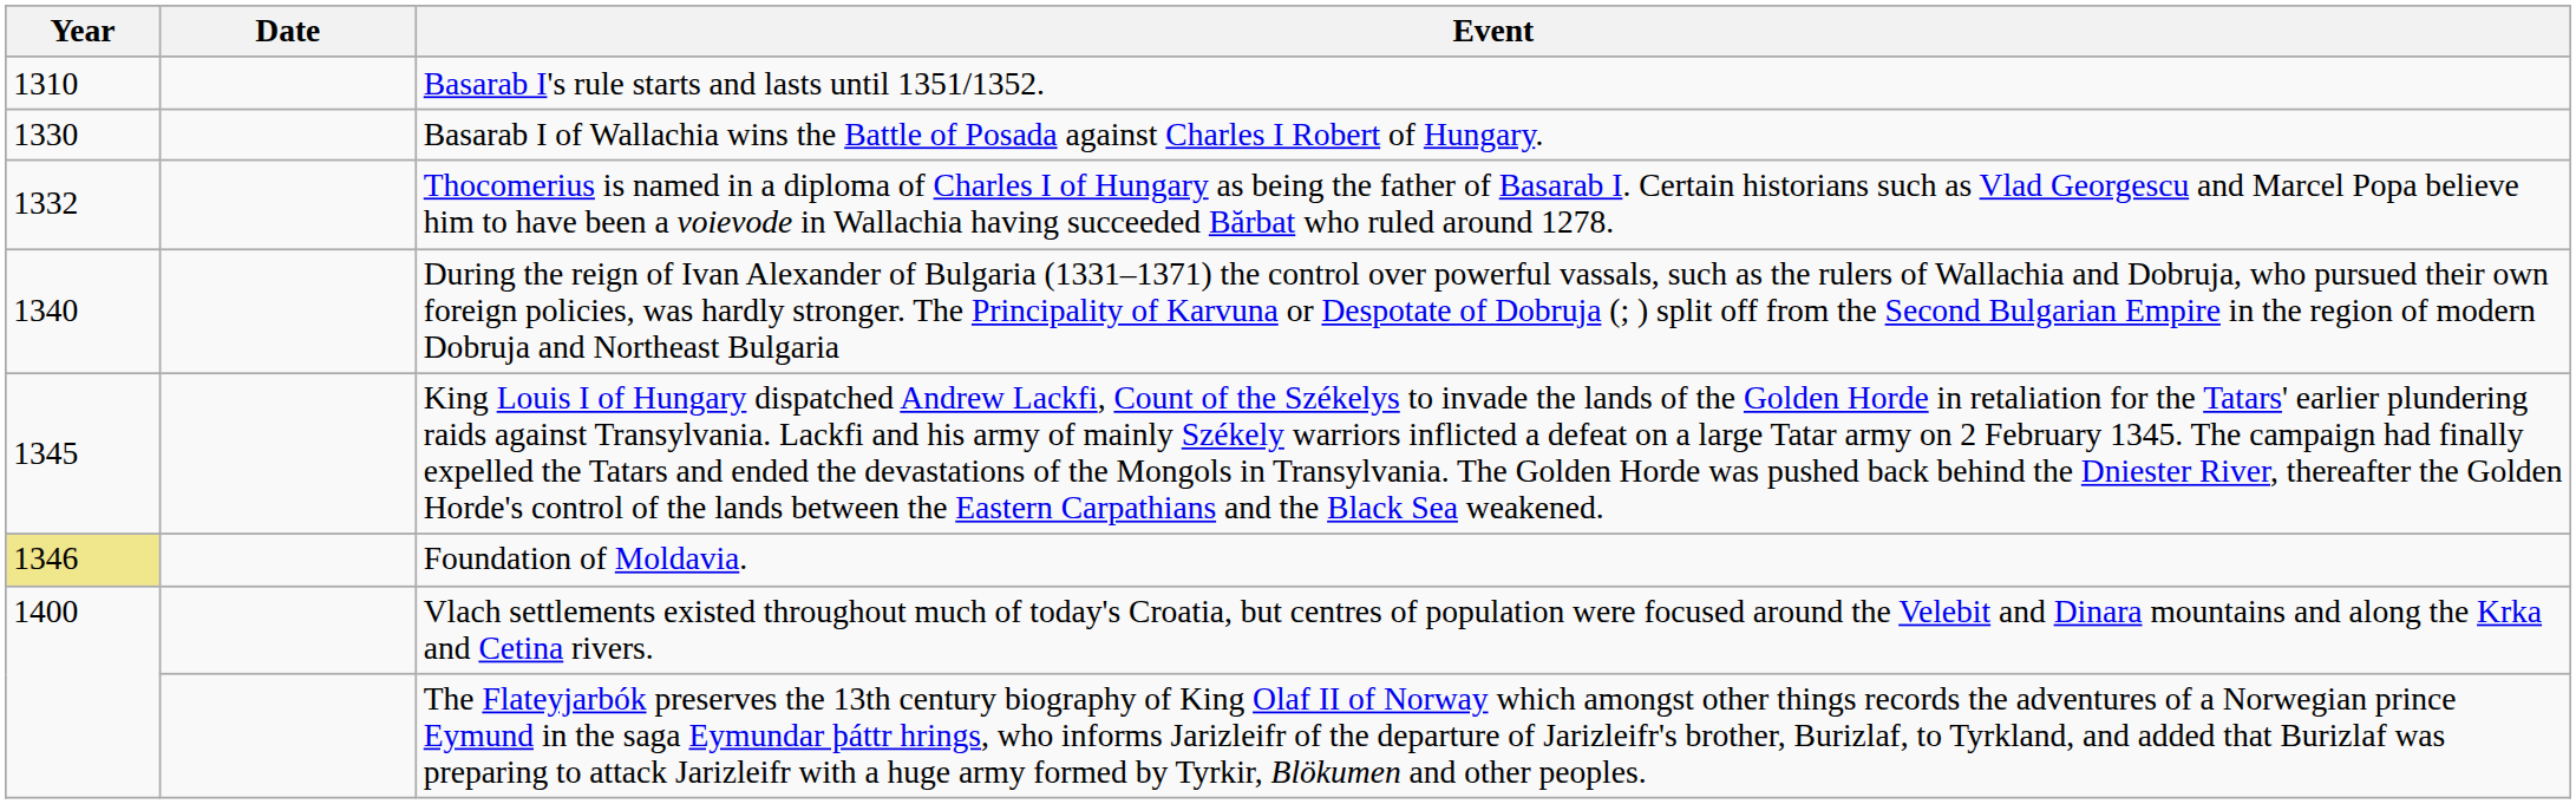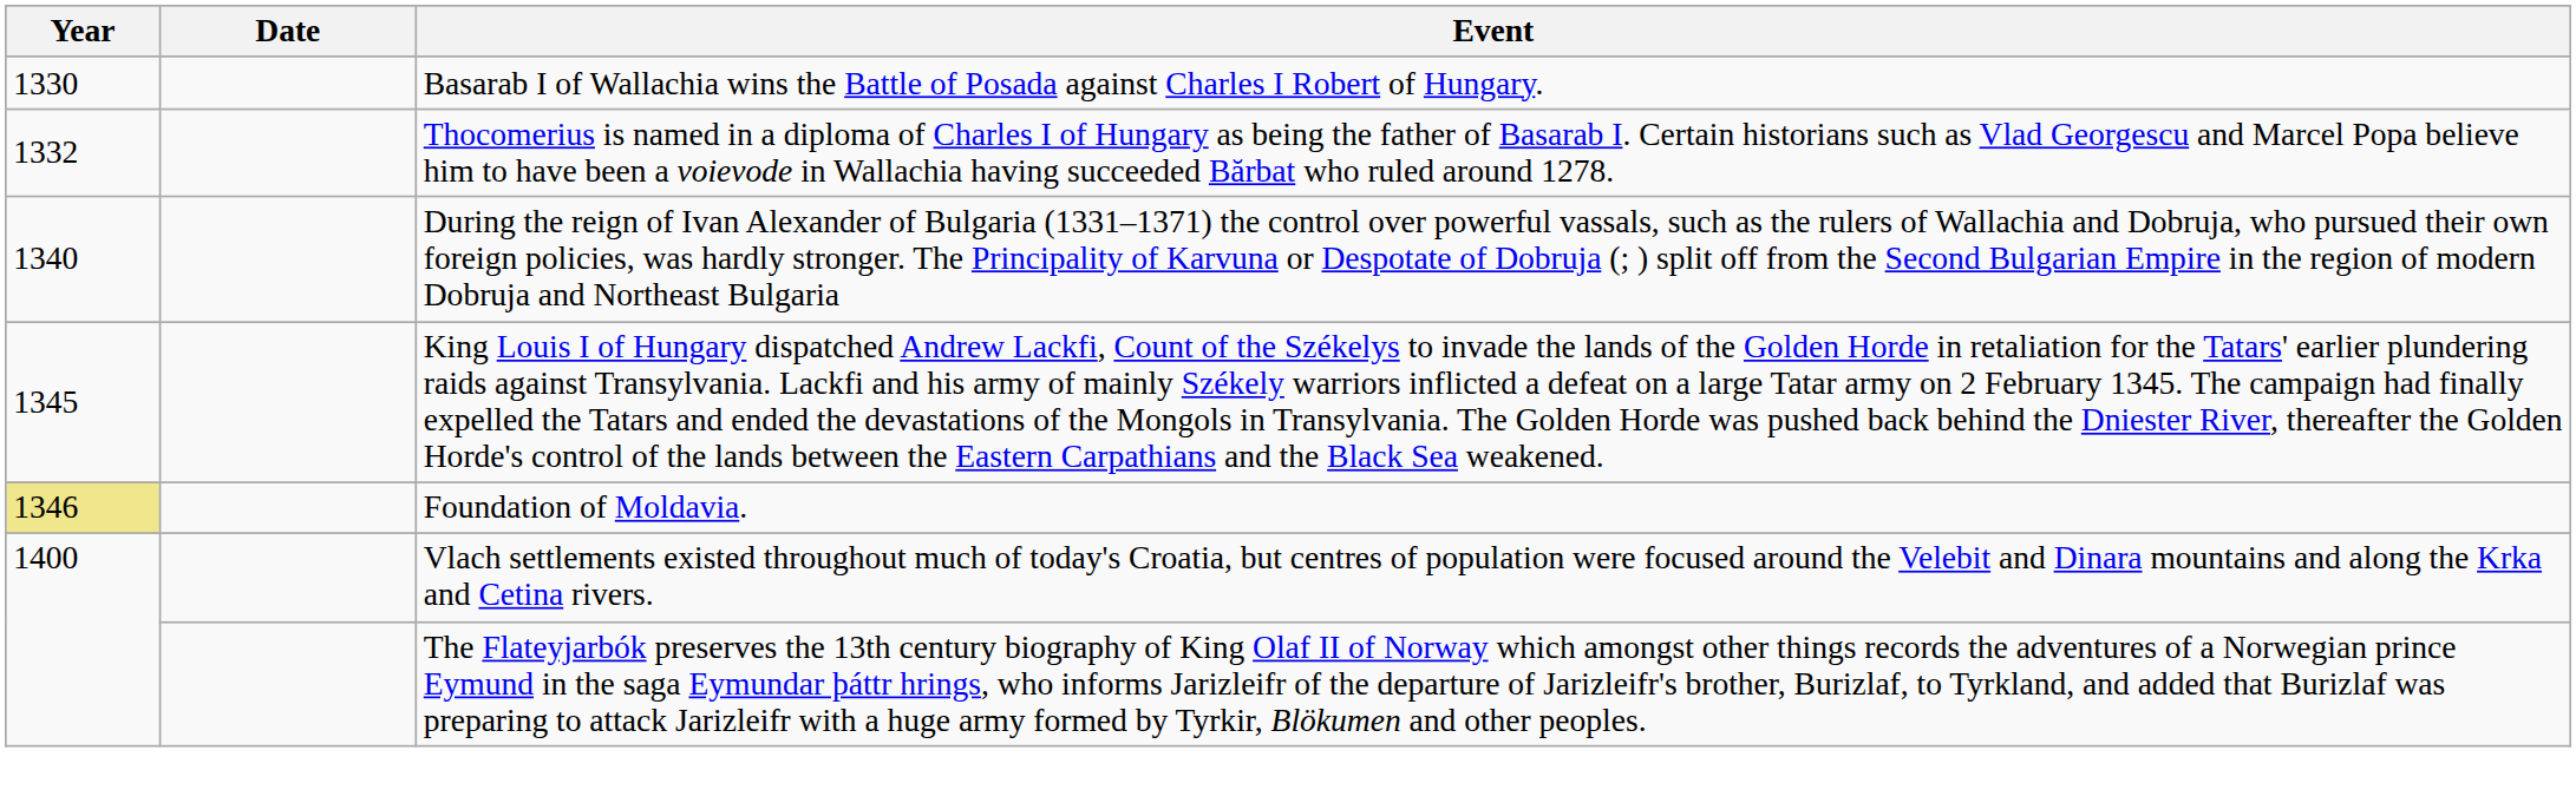- row: 1310 | Basarab I's rule starts and lasts until 1351/1352.
